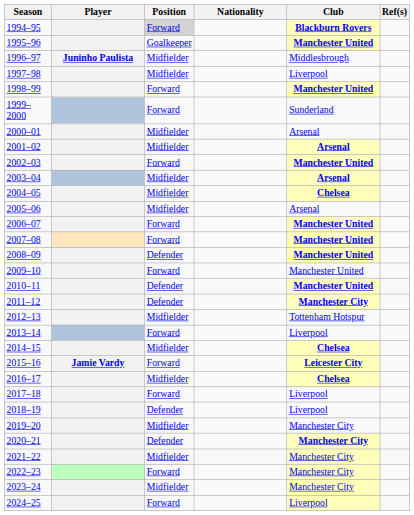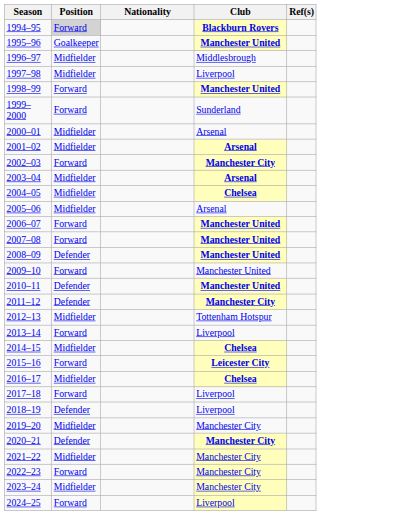- column: Player | Juninho Paulista | Jamie Vardy
2002–03 | Club: Manchester United -> Manchester City
